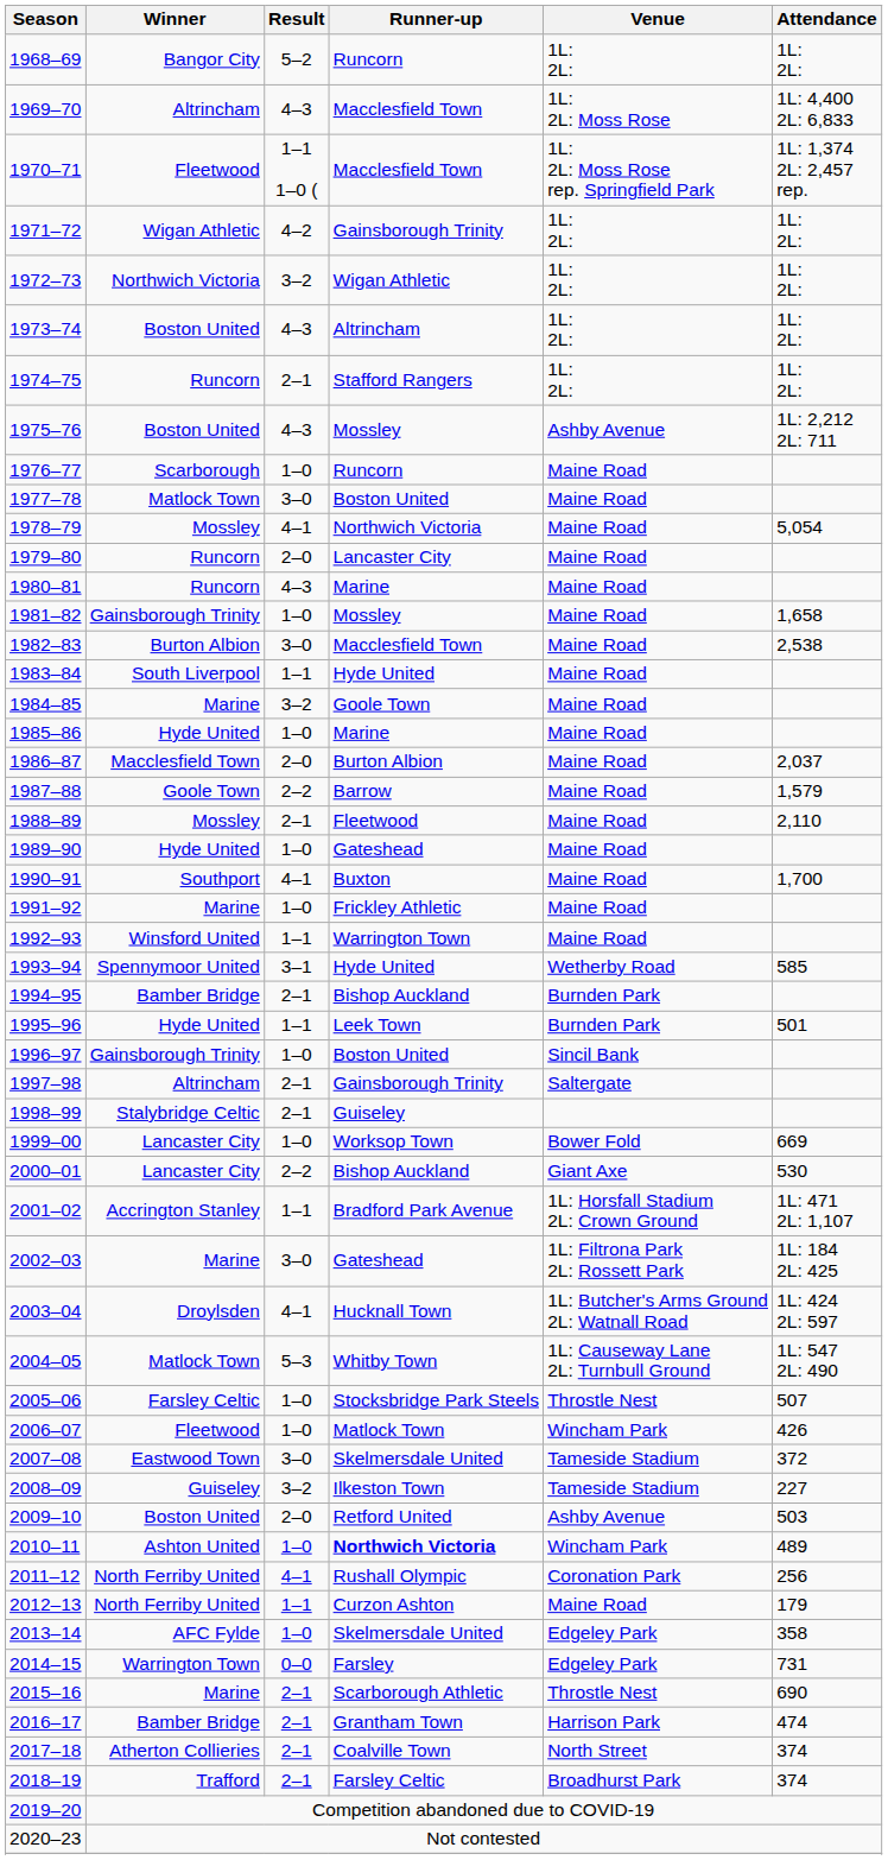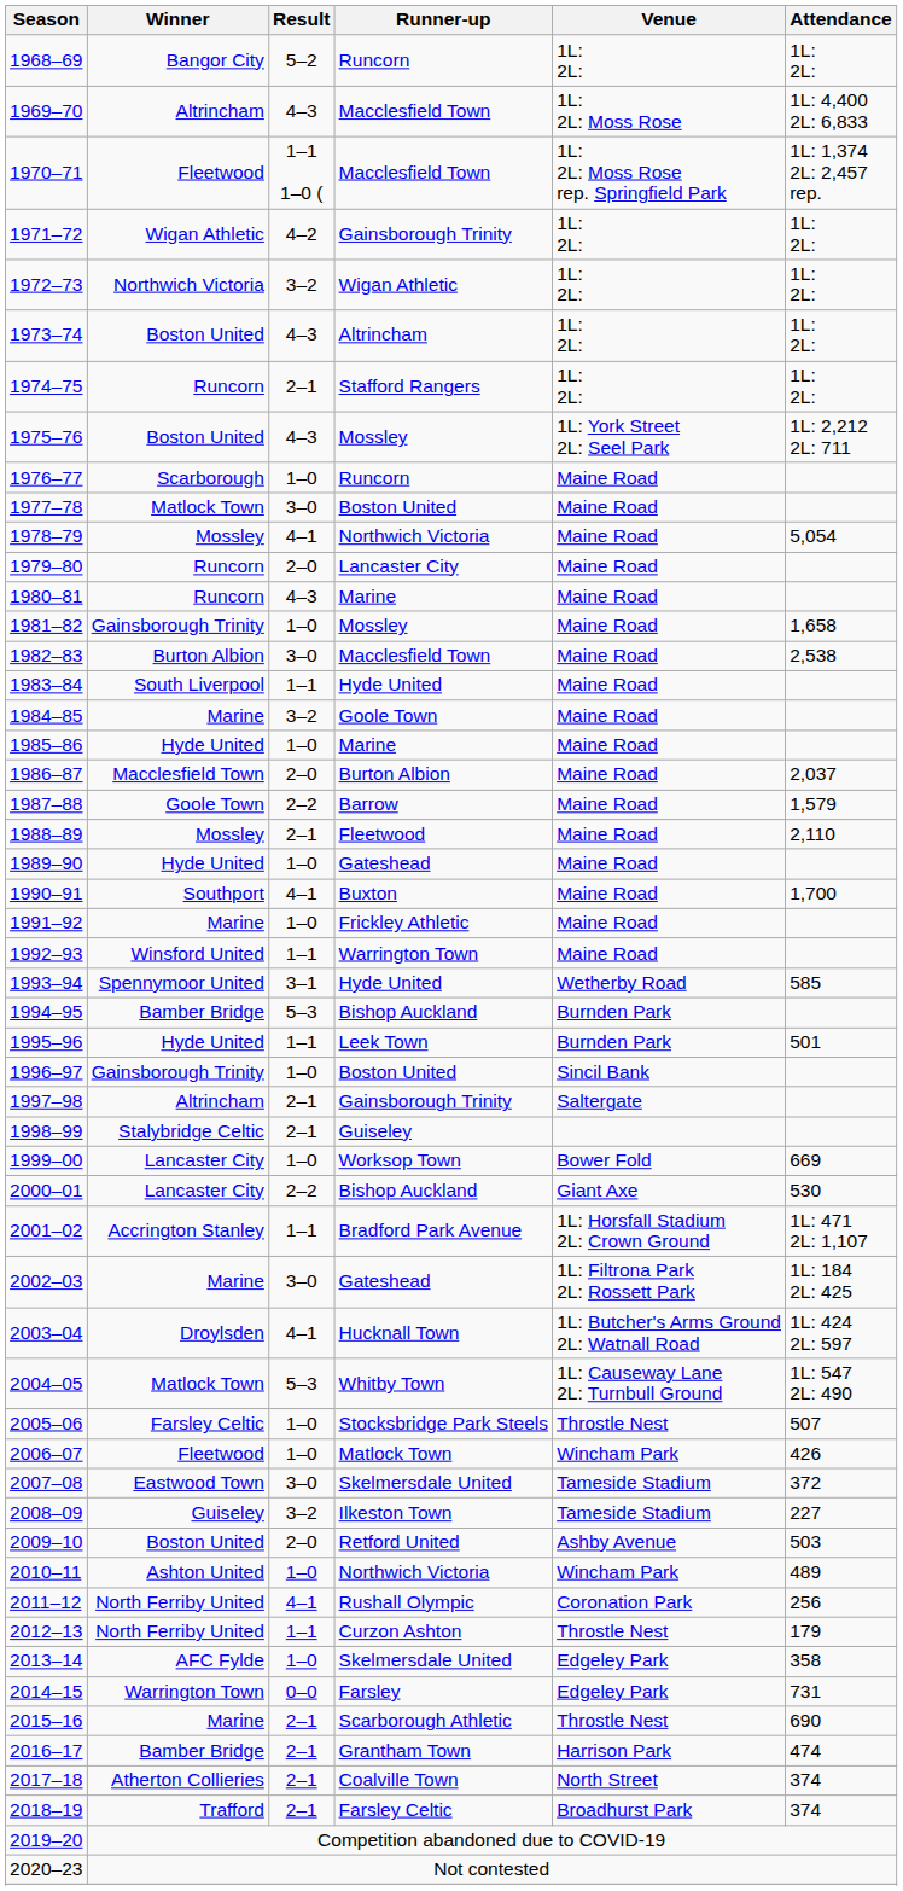1975–76 | Venue: Ashby Avenue -> 1L: York Street 2L: Seel Park
1994–95 | Result: 2–1 -> 5–3
2010–11 | Runner-up: bold -> normal
2012–13 | Venue: Maine Road -> Throstle Nest
